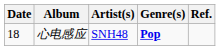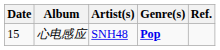心电感应 | Date: 18 -> 15
